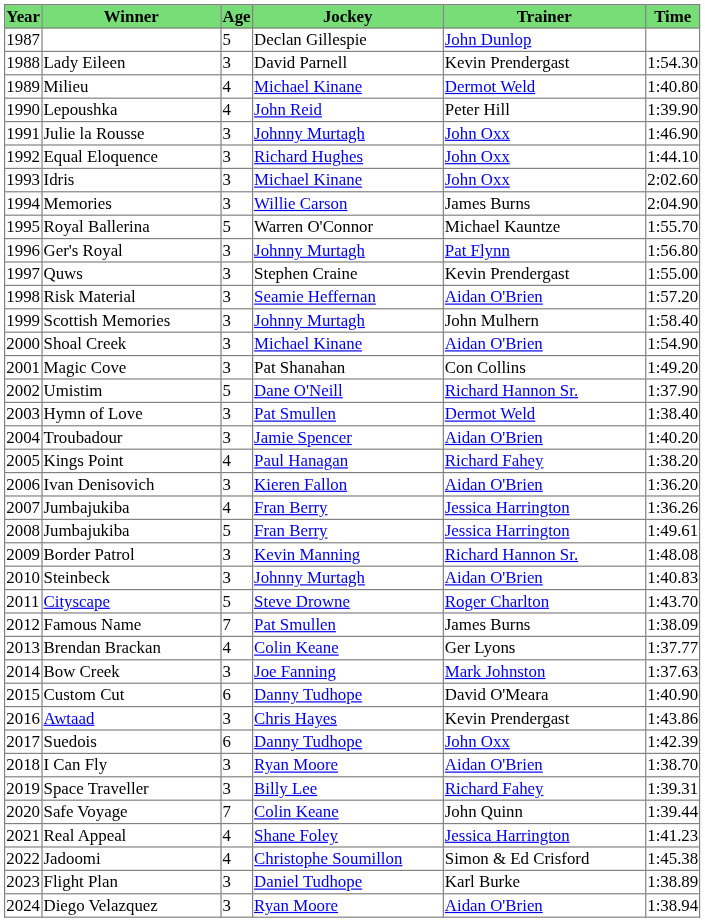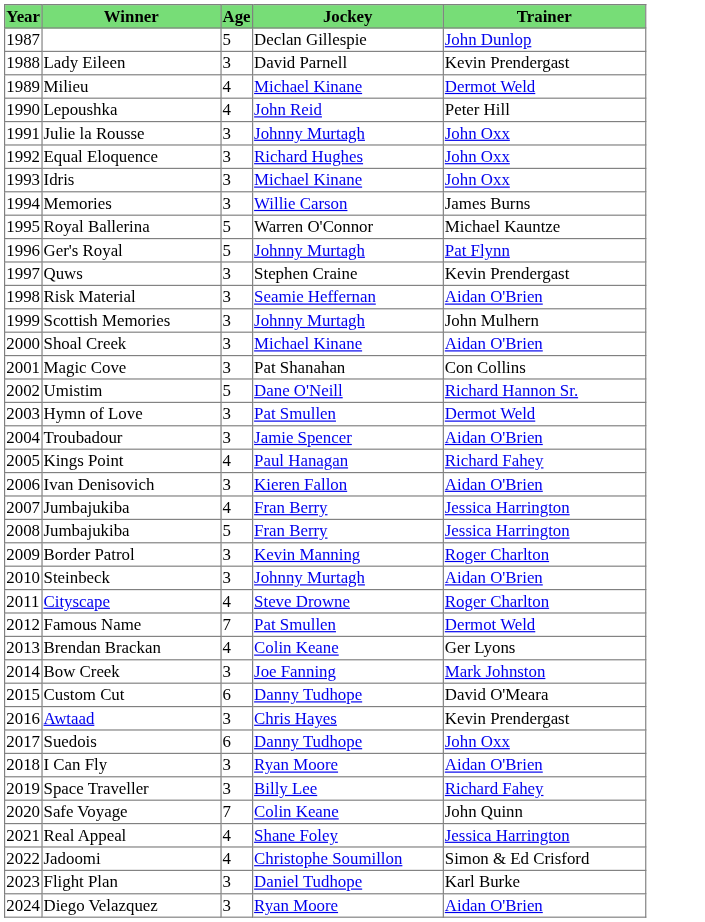- column: Time | 1:54.30 | 1:40.80 | 1:39.90 | 1:46.90 | 1:44.10 | 2:02.60 | 2:04.90 | 1:55.70 | 1:56.80 | 1:55.00 | 1:57.20 | 1:58.40 | 1:54.90 | 1:49.20 | 1:37.90 | 1:38.40 | 1:40.20 | 1:38.20 | 1:36.20 | 1:36.26 | 1:49.61 | 1:48.08 | 1:40.83 | 1:43.70 | 1:38.09 | 1:37.77 | 1:37.63 | 1:40.90 | 1:43.86 | 1:42.39 | 1:38.70 | 1:39.31 | 1:39.44 | 1:41.23 | 1:45.38 | 1:38.89 | 1:38.94
Ger's Royal | Age: 3 -> 5
Border Patrol | Trainer: Richard Hannon Sr. -> Roger Charlton
Cityscape | Age: 5 -> 4
Famous Name | Trainer: James Burns -> Dermot Weld
